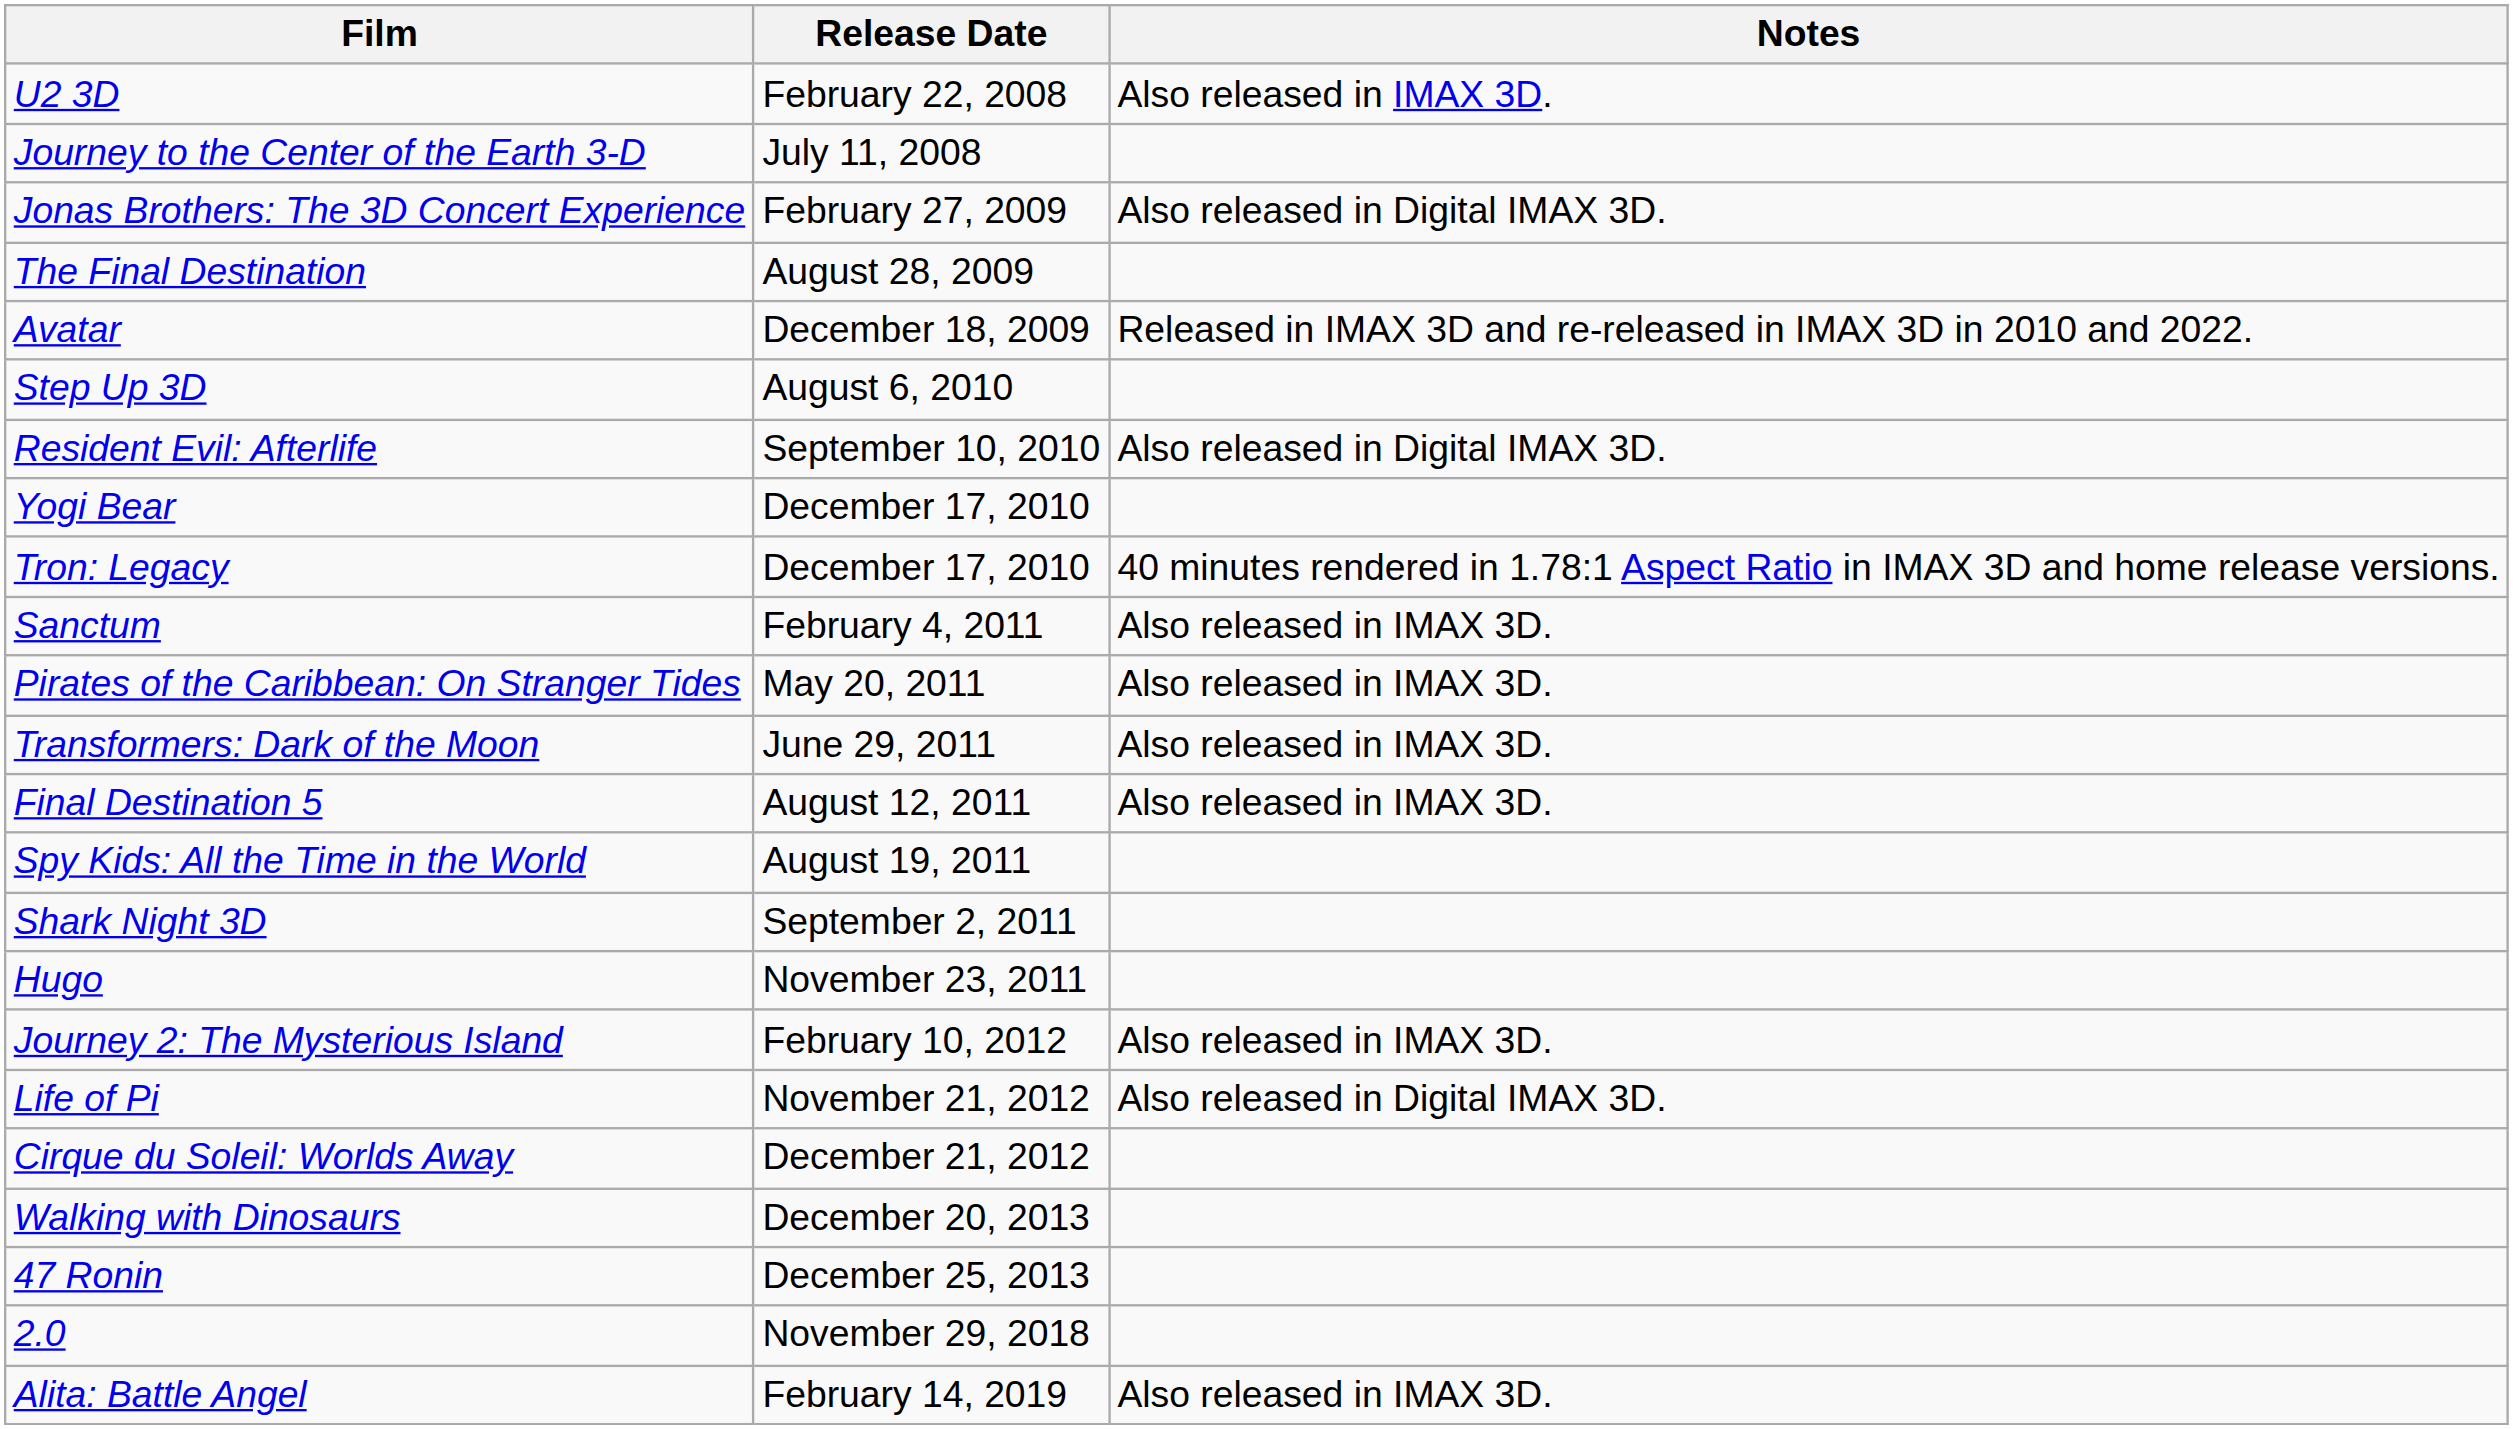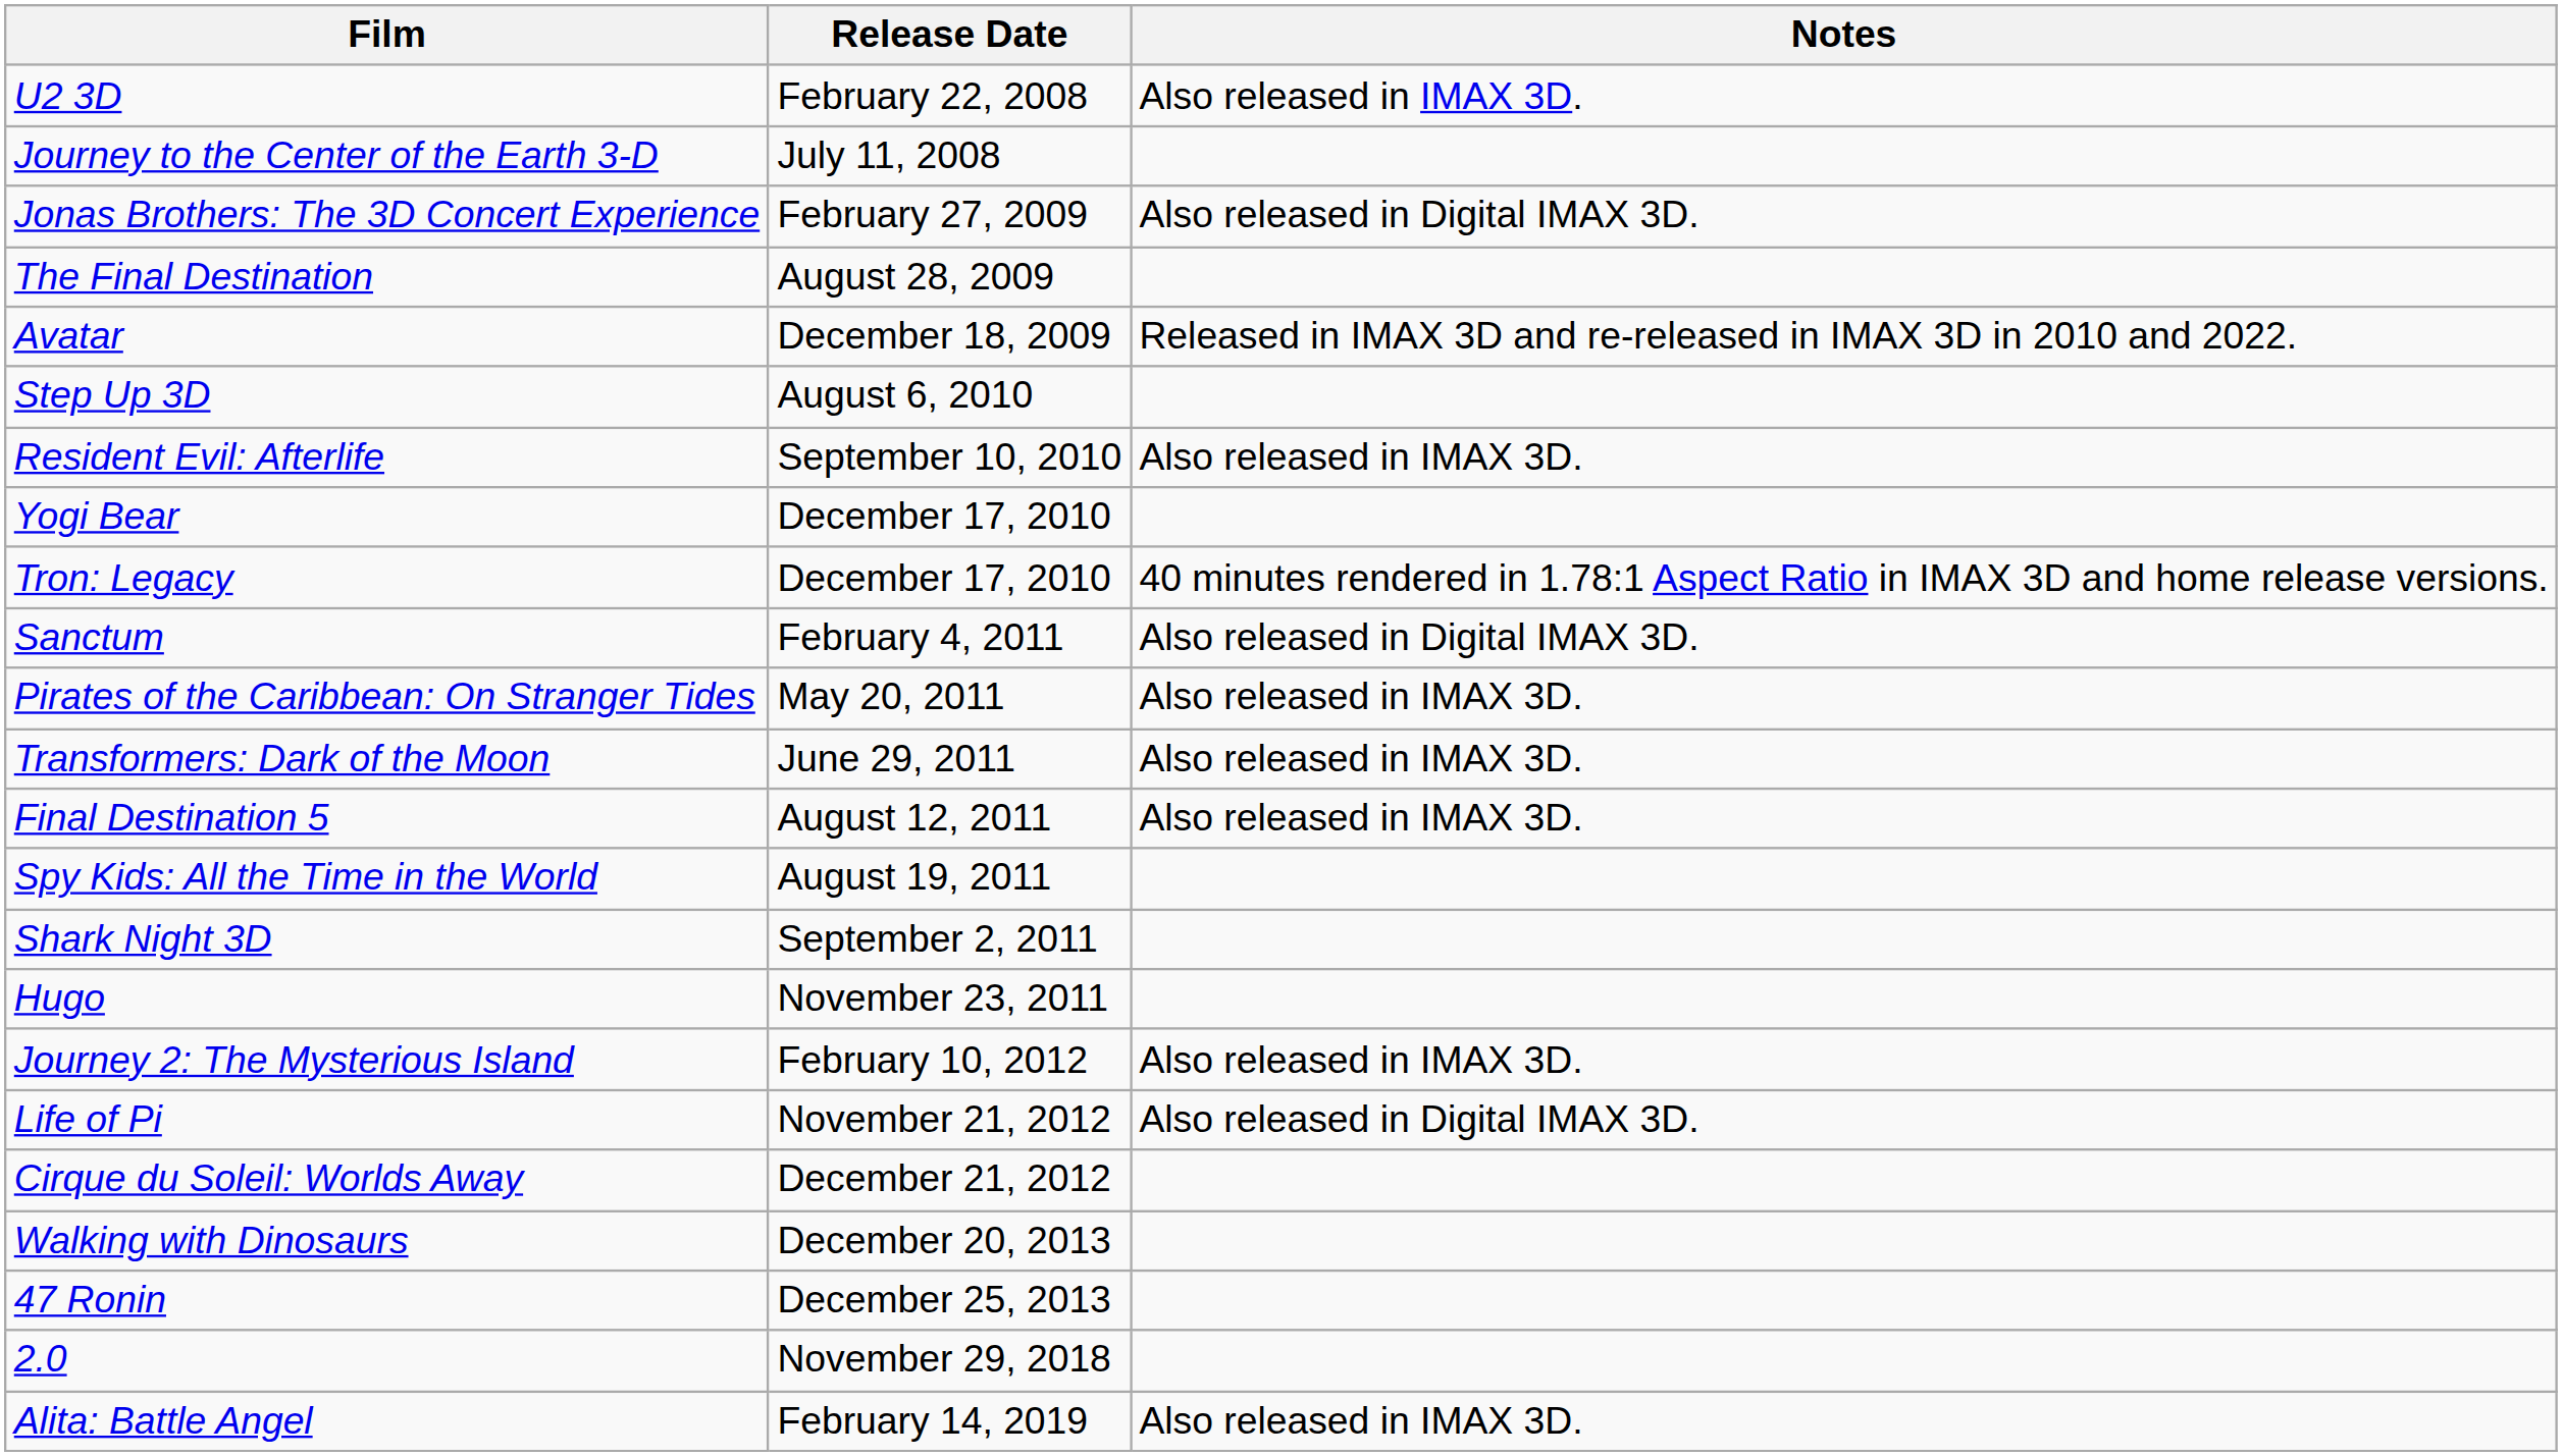Resident Evil: Afterlife | Notes: Also released in Digital IMAX 3D. -> Also released in IMAX 3D.
Sanctum | Notes: Also released in IMAX 3D. -> Also released in Digital IMAX 3D.
